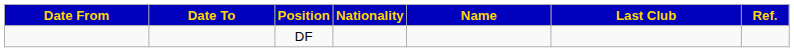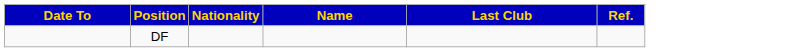- column: Date From
